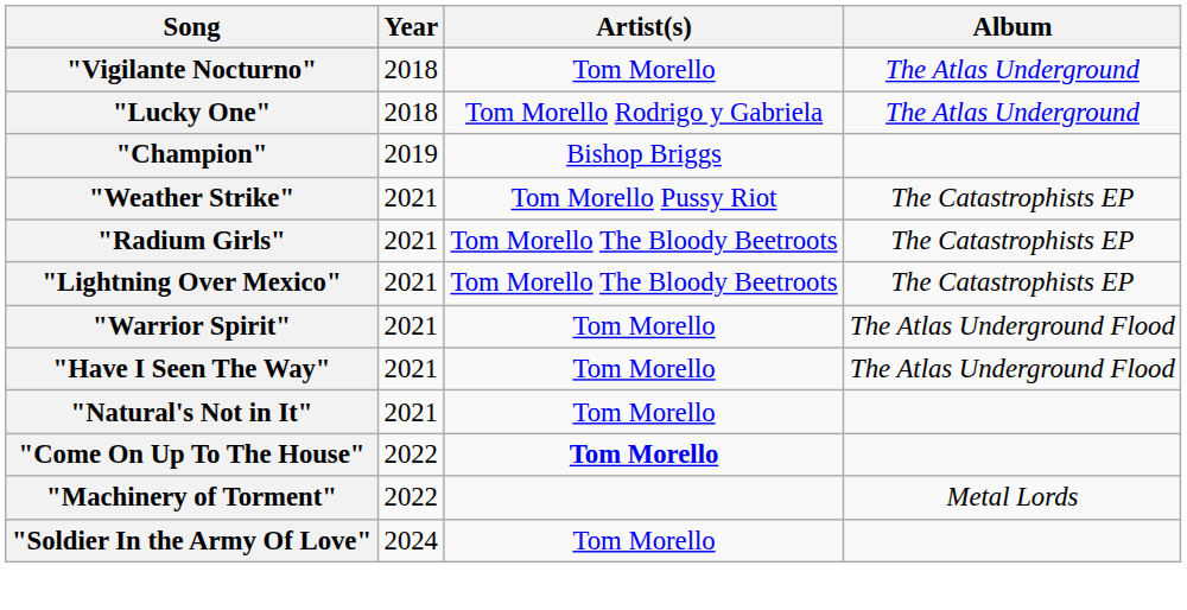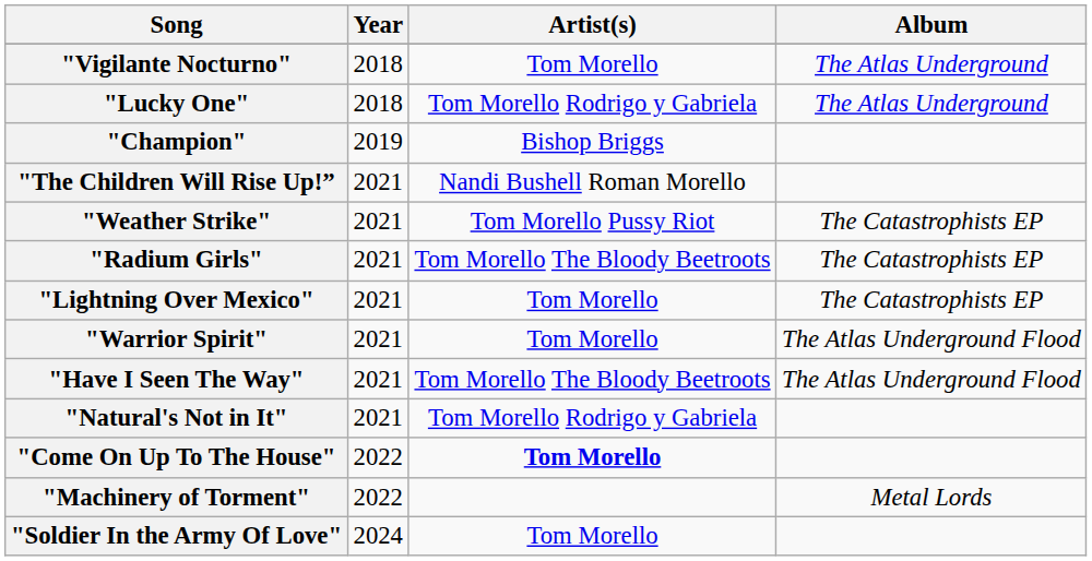+ row: "The Children Will Rise Up!” | 2021 | Nandi Bushell Roman Morello
"Lightning Over Mexico" | Artist(s): Tom Morello The Bloody Beetroots -> Tom Morello
"Have I Seen The Way" | Artist(s): Tom Morello -> Tom Morello The Bloody Beetroots
"Natural's Not in It" | Artist(s): Tom Morello -> Tom Morello Rodrigo y Gabriela
